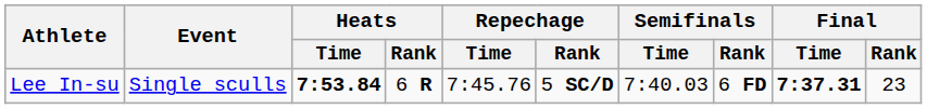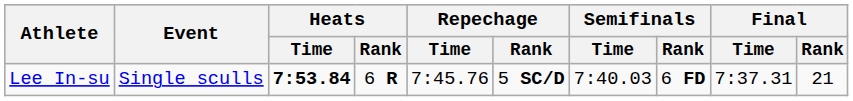Lee In-su | Final / Time: bold -> normal
Lee In-su | Final / Rank: 23 -> 21
